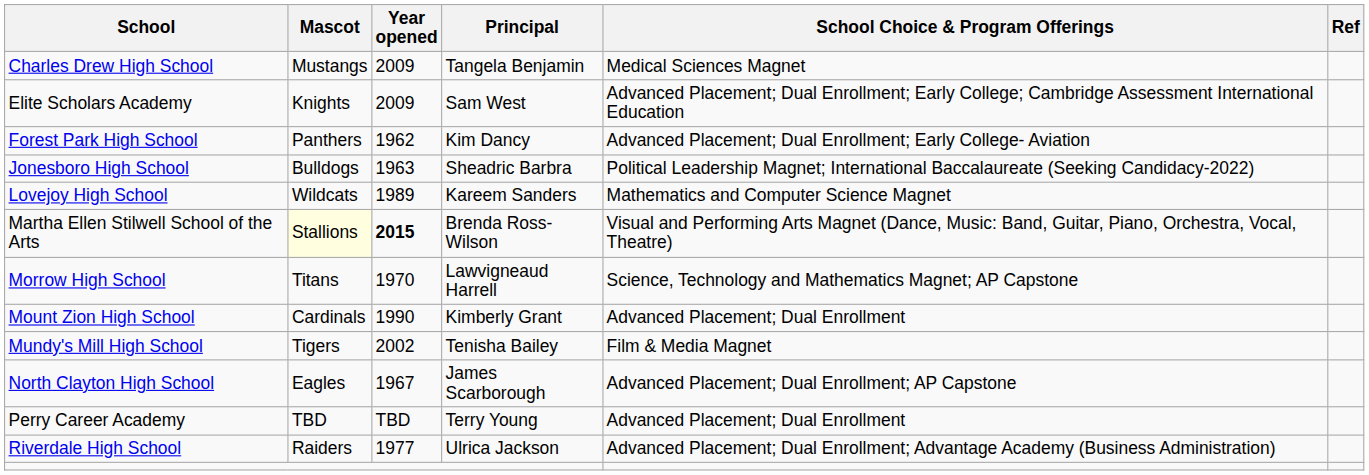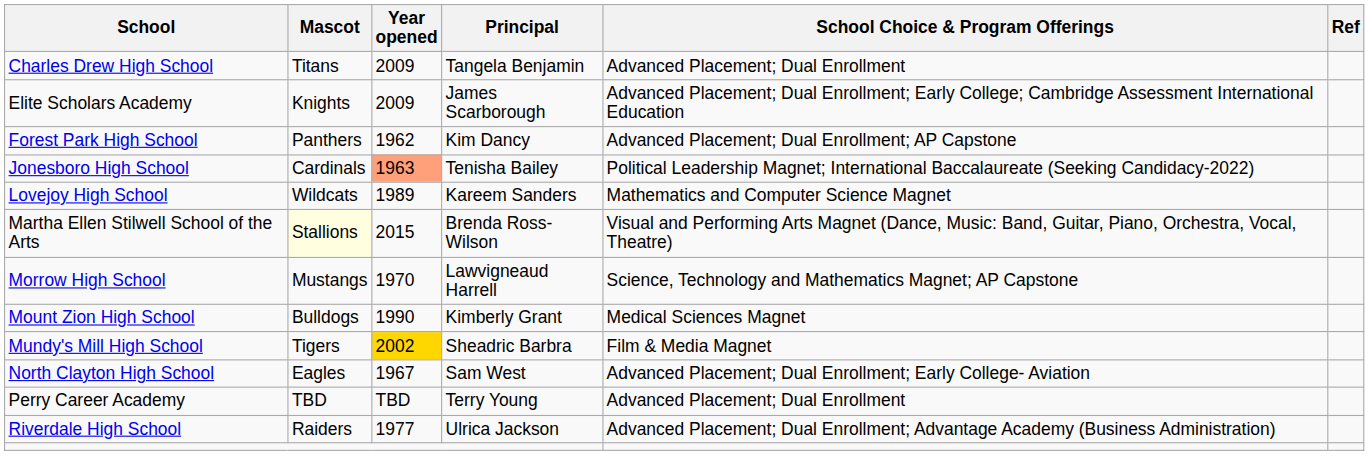Charles Drew High School | Mascot: Mustangs -> Titans
Charles Drew High School | School Choice & Program Offerings: Medical Sciences Magnet -> Advanced Placement; Dual Enrollment
Elite Scholars Academy | Principal: Sam West -> James Scarborough
Forest Park High School | School Choice & Program Offerings: Advanced Placement; Dual Enrollment; Early College- Aviation -> Advanced Placement; Dual Enrollment; AP Capstone
Jonesboro High School | Mascot: Bulldogs -> Cardinals
Jonesboro High School | Year opened: no background -> lightsalmon background
Jonesboro High School | Principal: Sheadric Barbra -> Tenisha Bailey
Martha Ellen Stilwell School of the Arts | Year opened: bold -> normal
Morrow High School | Mascot: Titans -> Mustangs
Mount Zion High School | Mascot: Cardinals -> Bulldogs
Mount Zion High School | School Choice & Program Offerings: Advanced Placement; Dual Enrollment -> Medical Sciences Magnet
Mundy's Mill High School | Year opened: no background -> gold background
Mundy's Mill High School | Principal: Tenisha Bailey -> Sheadric Barbra
North Clayton High School | Principal: James Scarborough -> Sam West
North Clayton High School | School Choice & Program Offerings: Advanced Placement; Dual Enrollment; AP Capstone -> Advanced Placement; Dual Enrollment; Early College- Aviation
